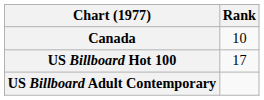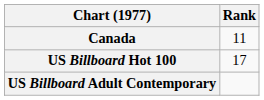Canada | Rank: 10 -> 11
